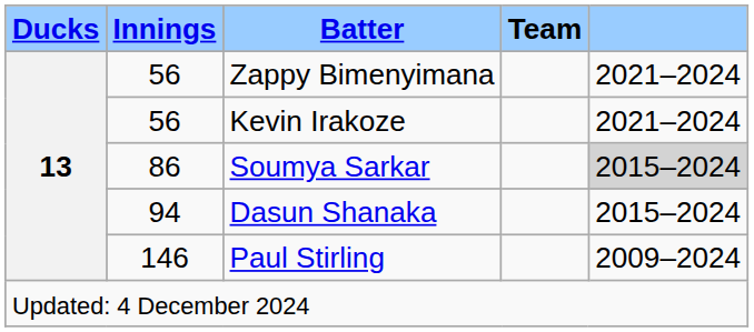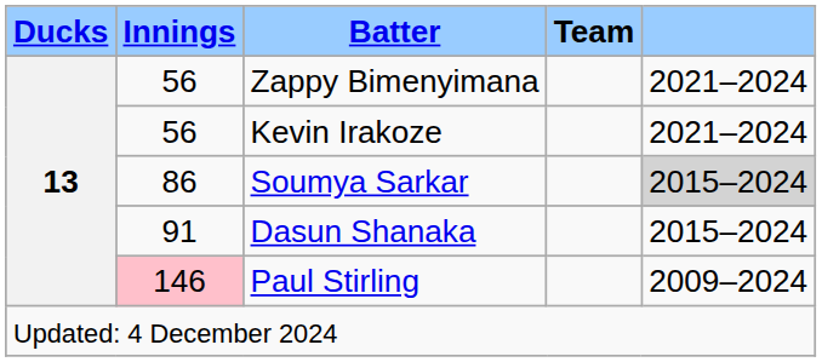Dasun Shanaka | Innings: 94 -> 91
Paul Stirling | Innings: no background -> pink background
